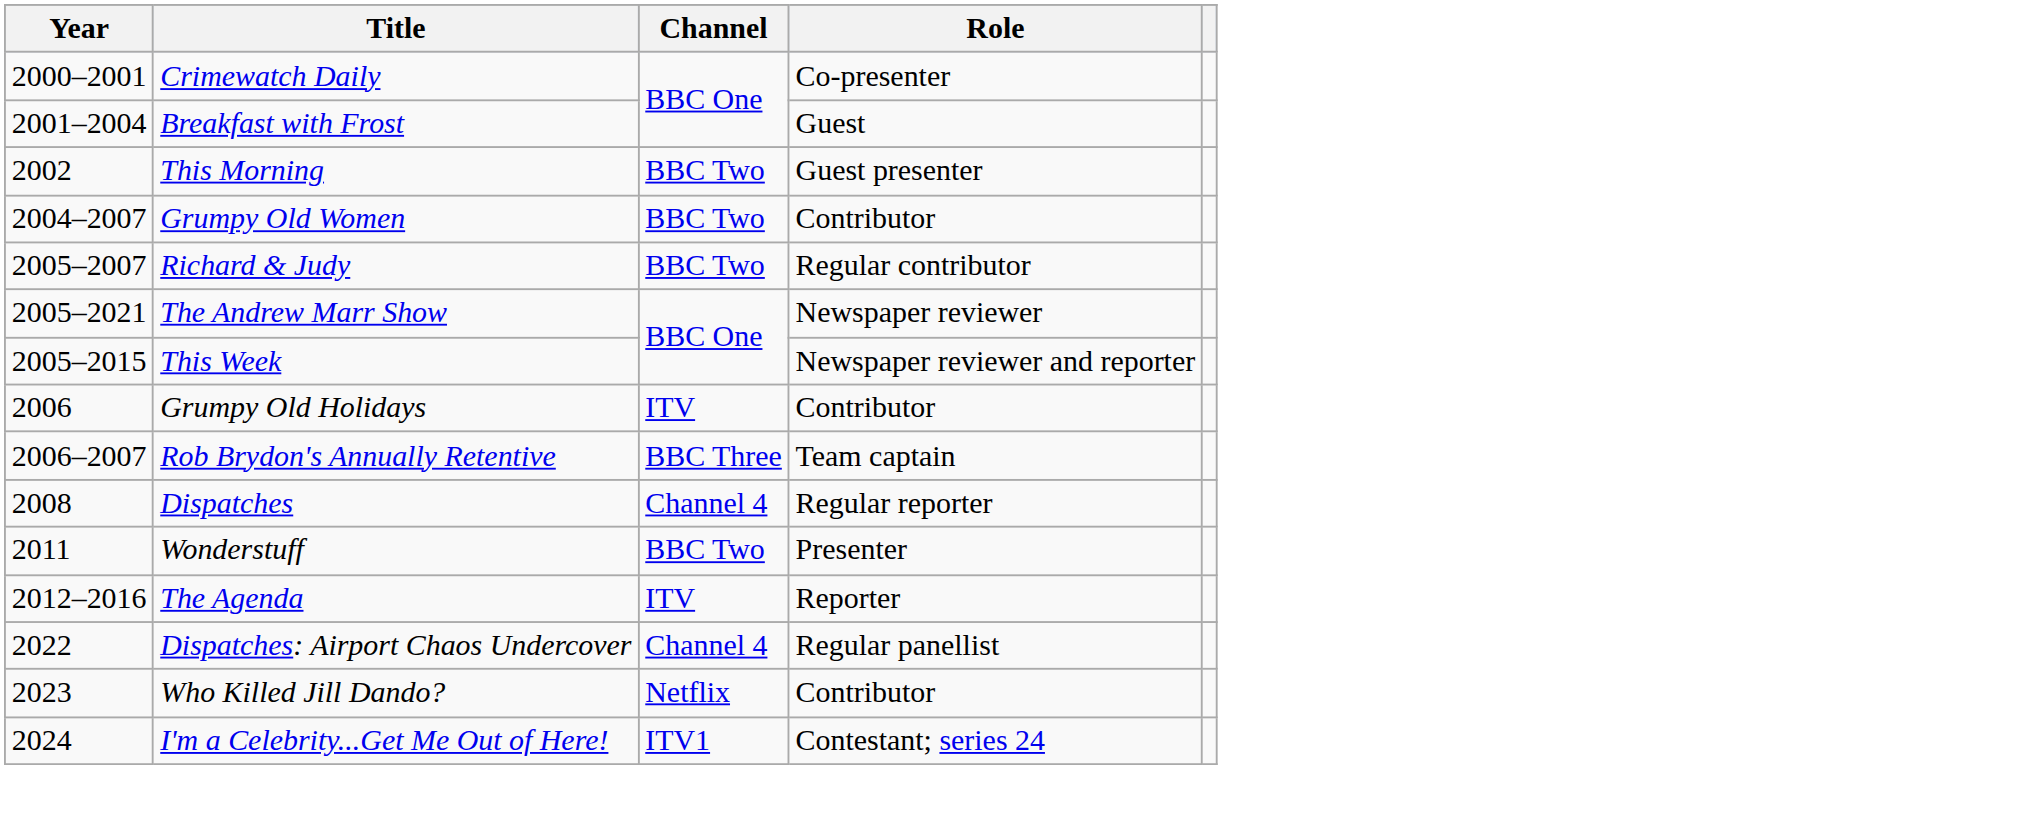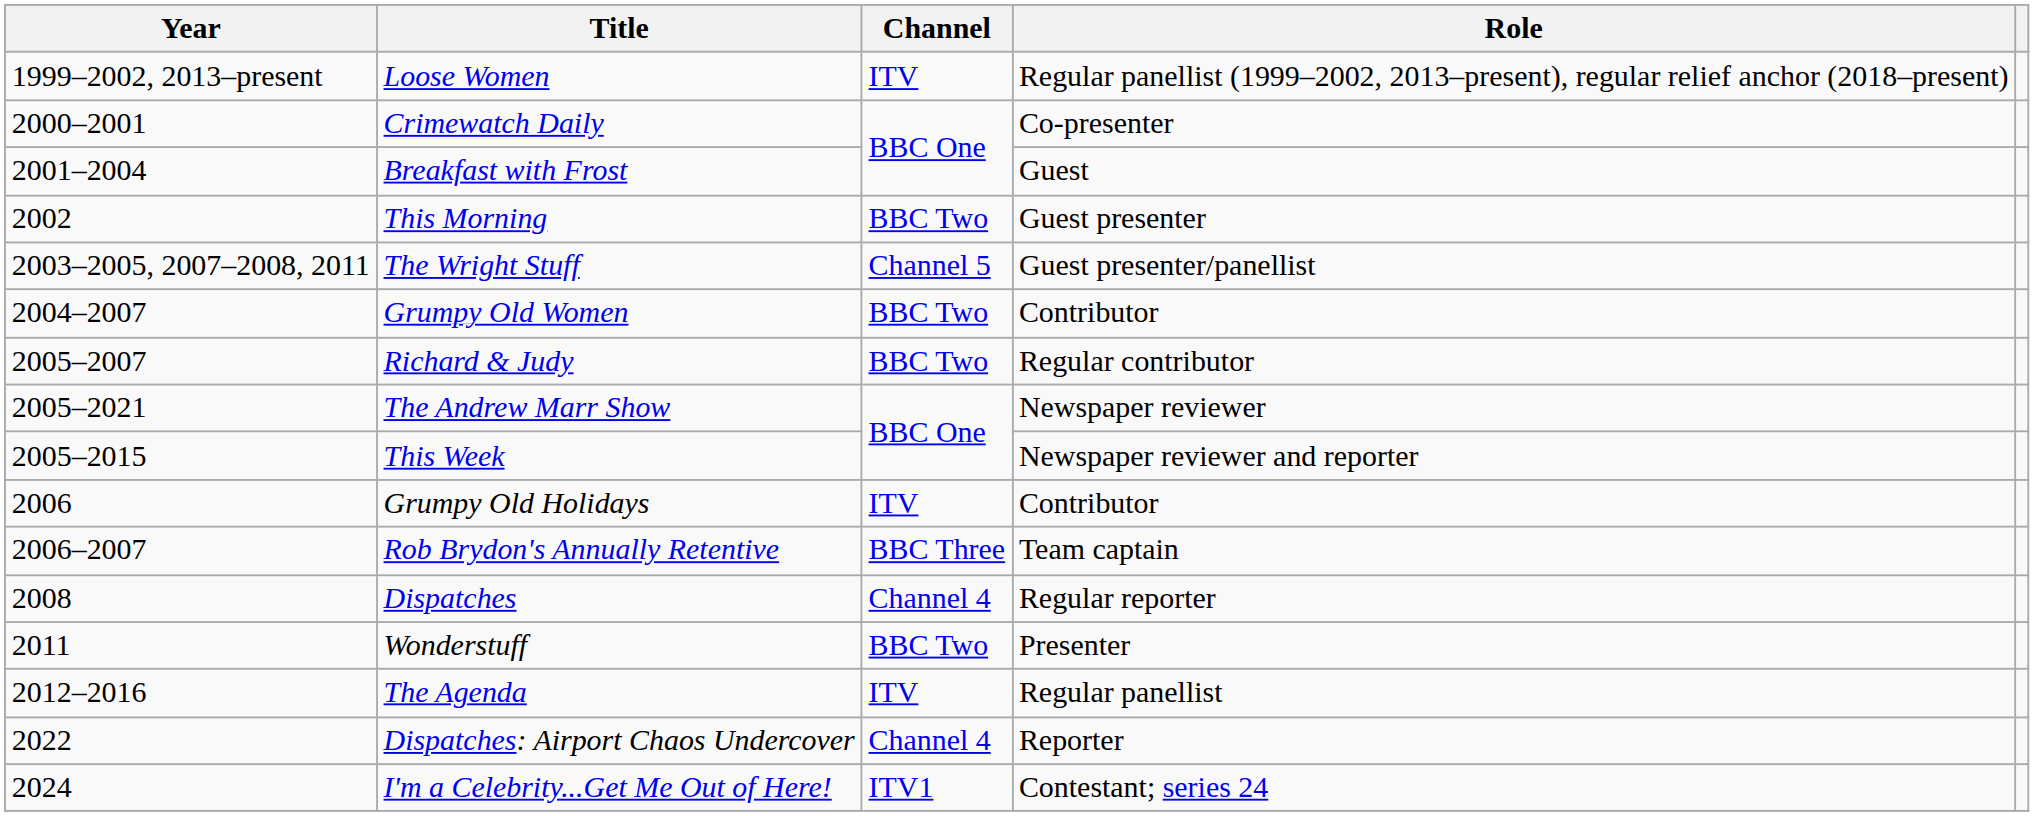+ row: 1999–2002, 2013–present | Loose Women | ITV | Regular panellist (1999–2002, 2013–present), regular relief anchor (2018–present)
+ row: 2003–2005, 2007–2008, 2011 | The Wright Stuff | Channel 5 | Guest presenter/panellist
The Agenda | Role: Reporter -> Regular panellist
Dispatches: Airport Chaos Undercover | Role: Regular panellist -> Reporter
- row: 2023 | Who Killed Jill Dando? | Netflix | Contributor
